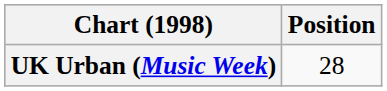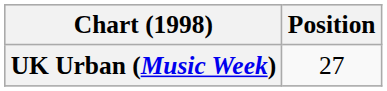UK Urban (Music Week) | Position: 28 -> 27
